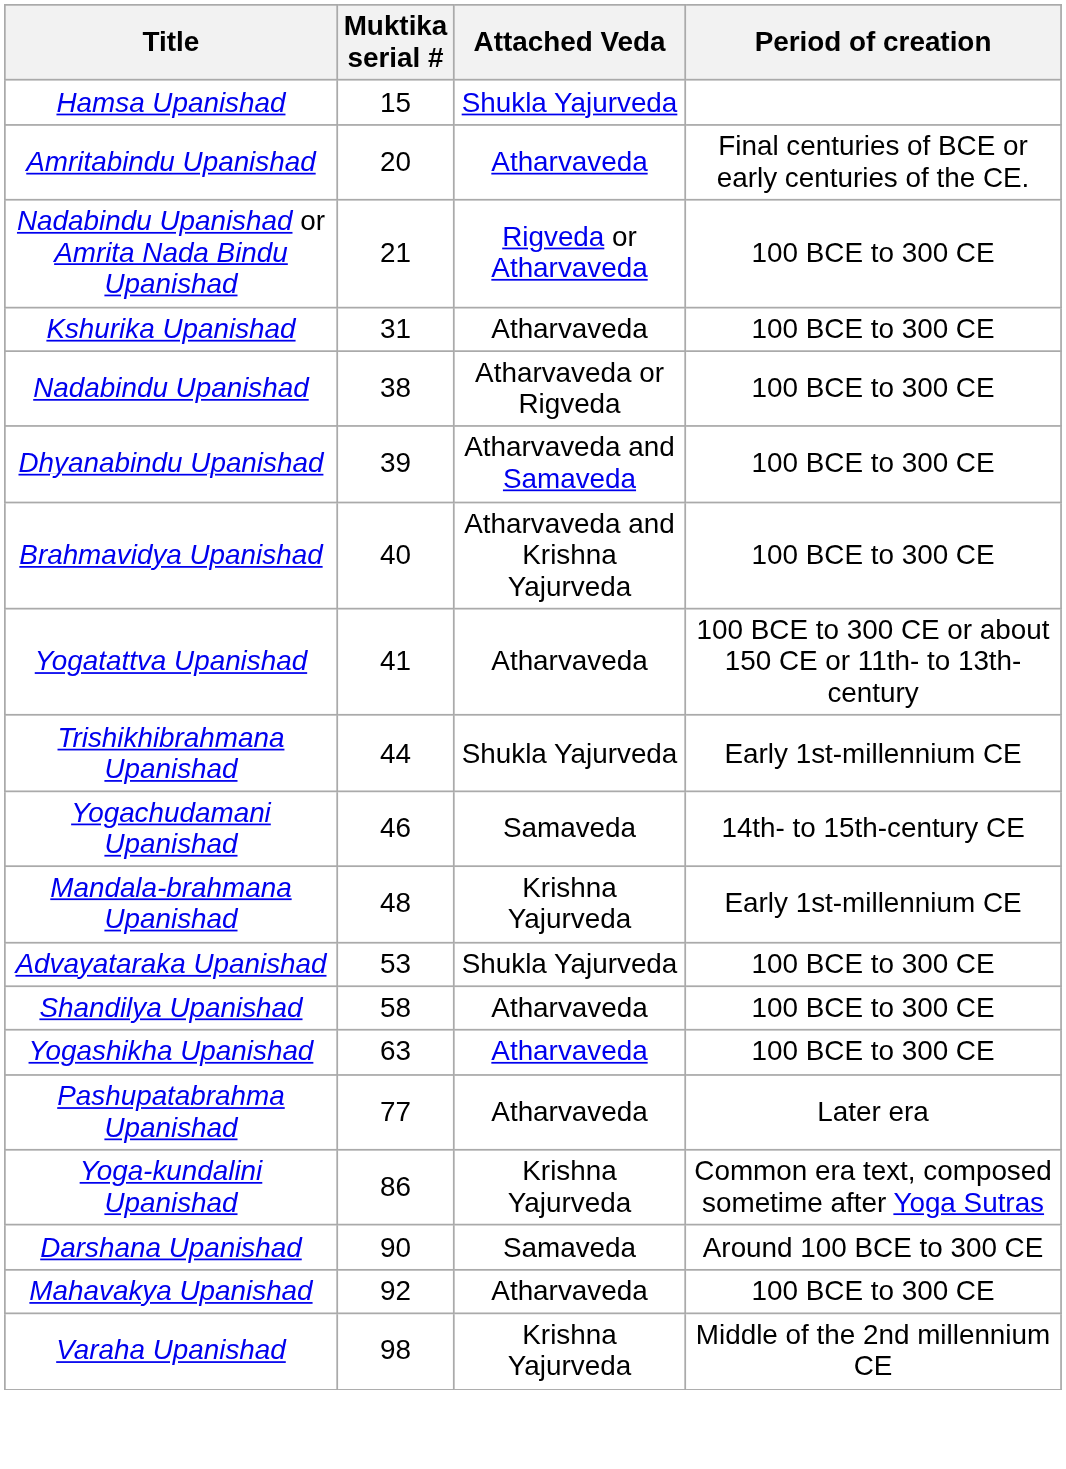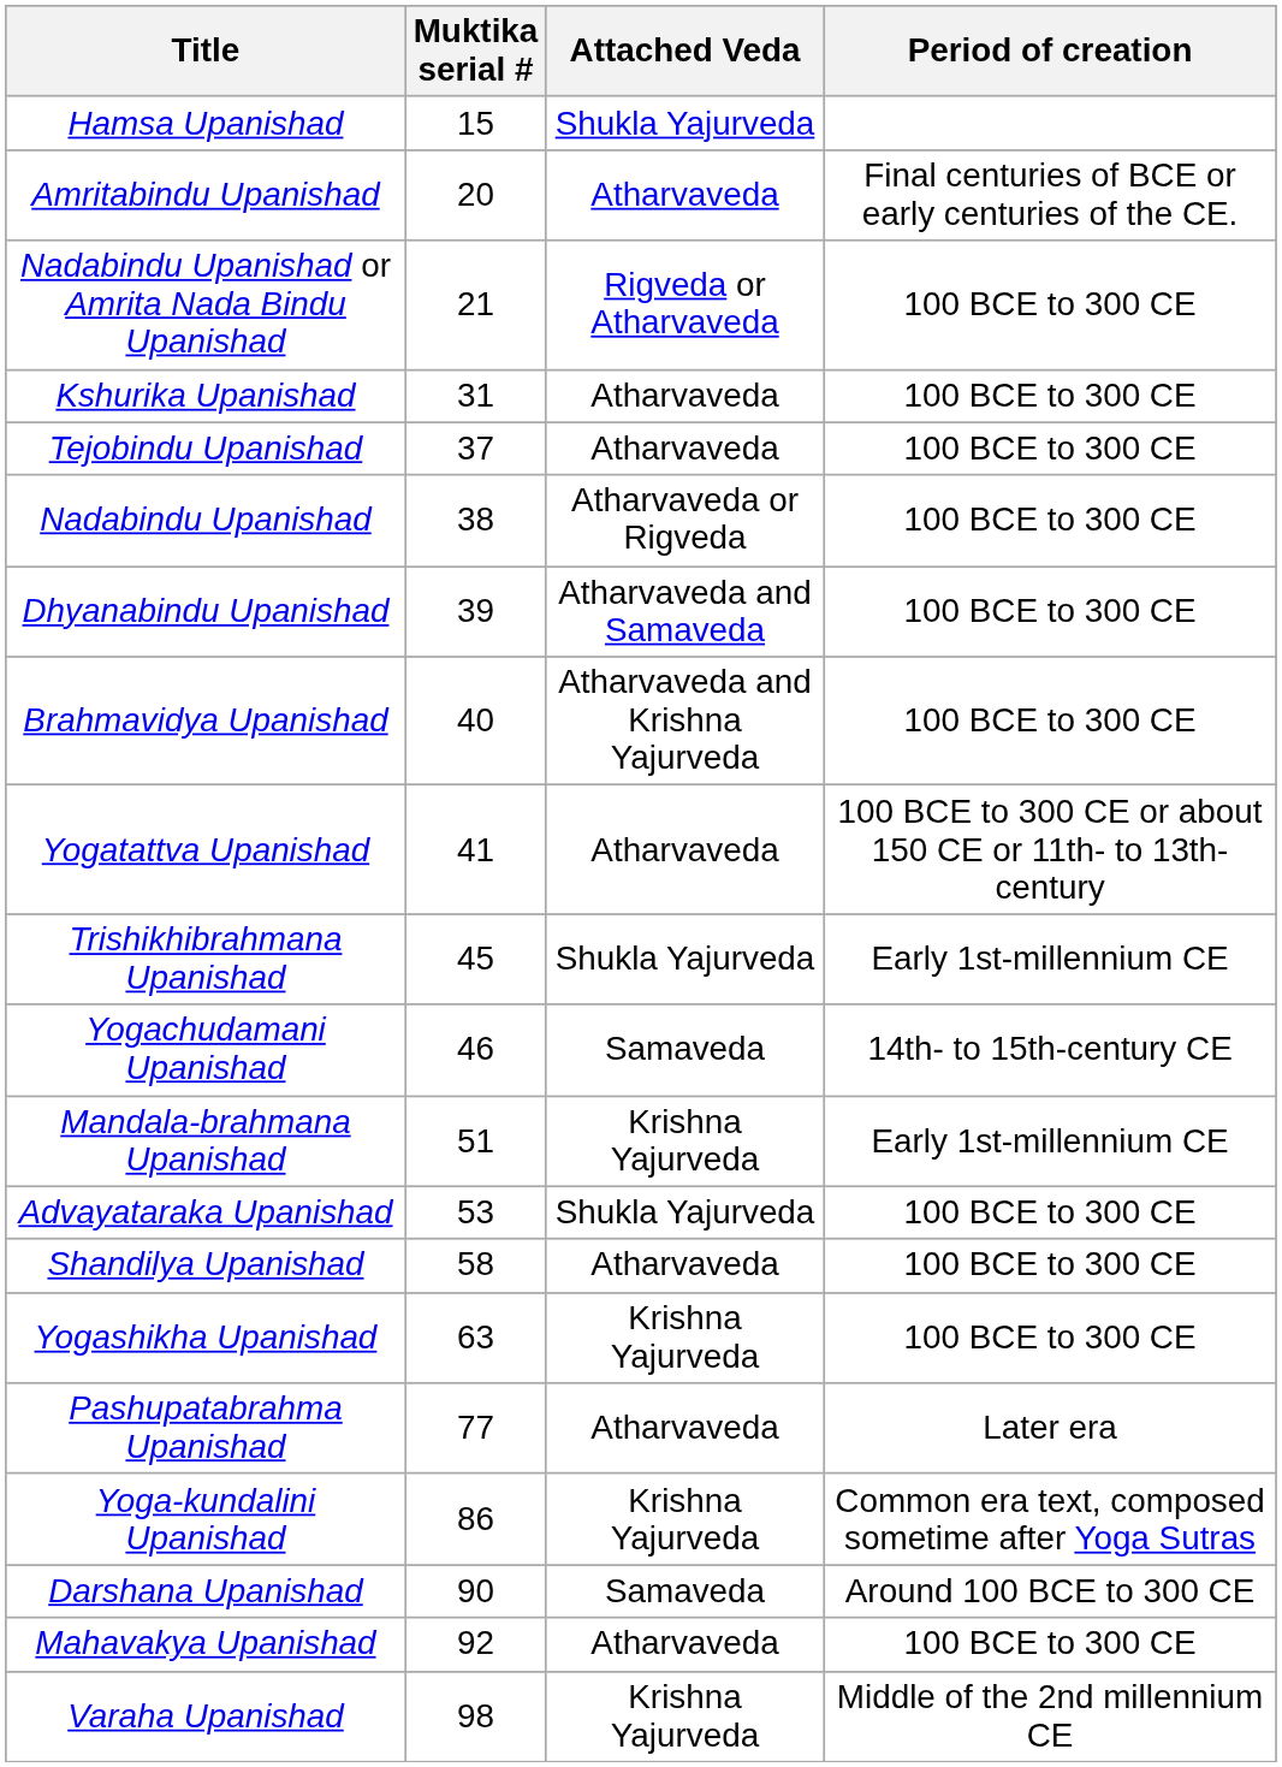+ row: Tejobindu Upanishad | 37 | Atharvaveda | 100 BCE to 300 CE
Trishikhibrahmana Upanishad | Muktika serial #: 44 -> 45
Mandala-brahmana Upanishad | Muktika serial #: 48 -> 51
Yogashikha Upanishad | Attached Veda: Atharvaveda -> Krishna Yajurveda
